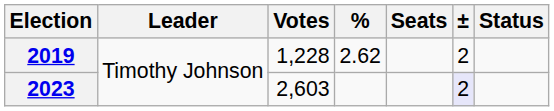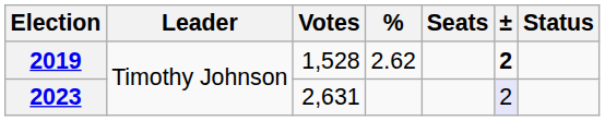2019 | Votes: 1,228 -> 1,528
2019 | ±: normal -> bold
2023 | Votes: 2,603 -> 2,631
